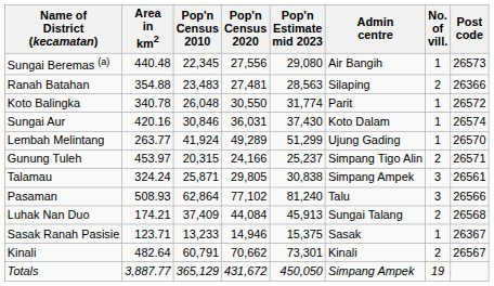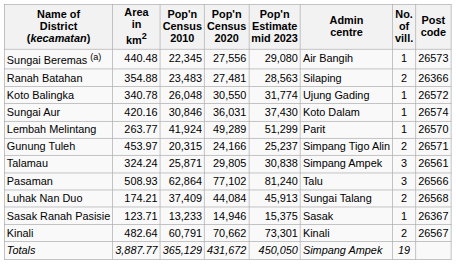Koto Balingka | Admin centre: Parit -> Ujung Gading
Lembah Melintang | Admin centre: Ujung Gading -> Parit
